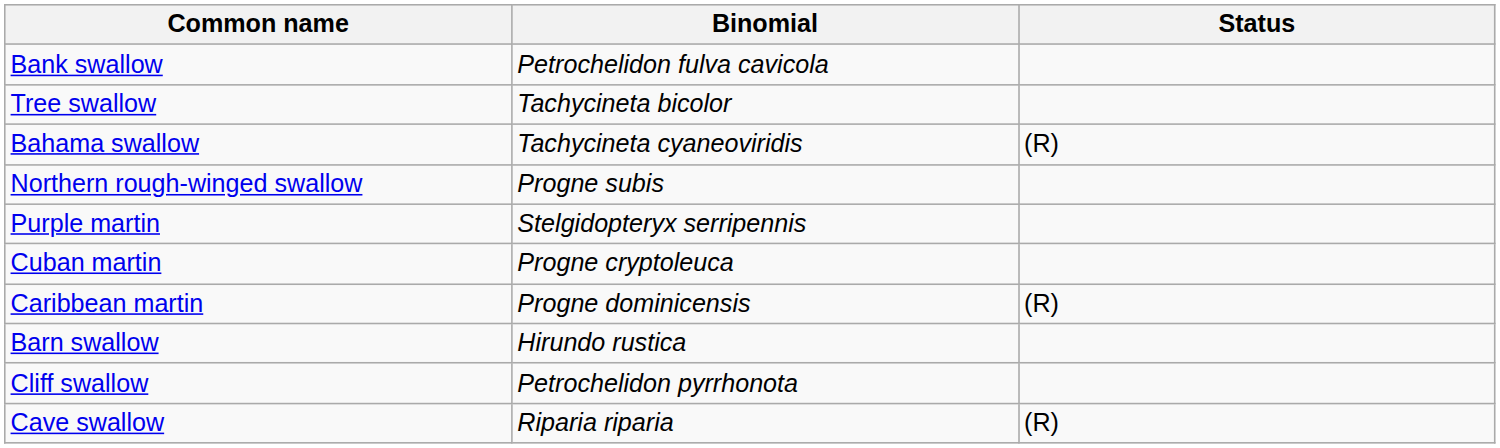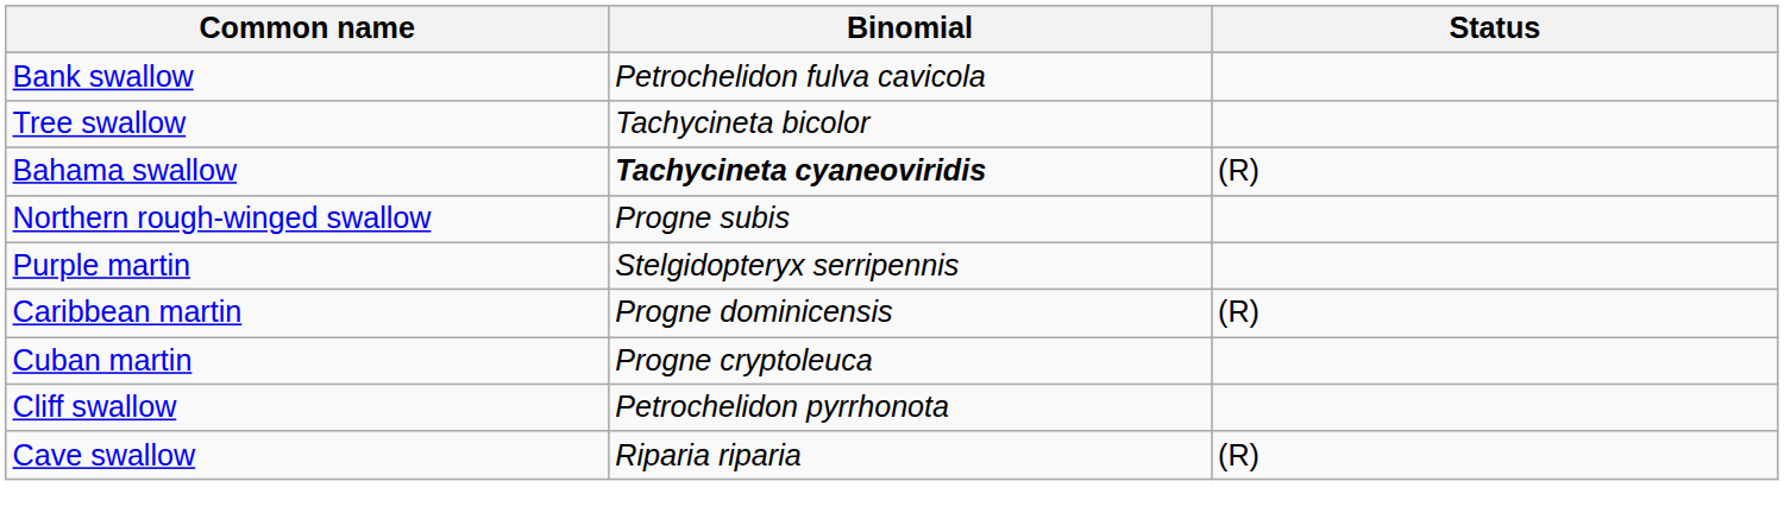Bahama swallow | Binomial: normal -> bold
rows swapped: Cuban martin <-> Caribbean martin
- row: Barn swallow | Hirundo rustica
